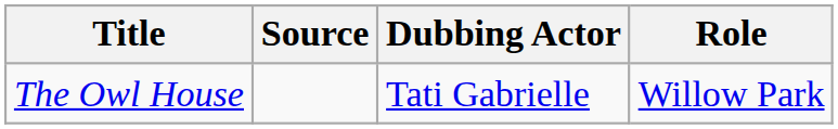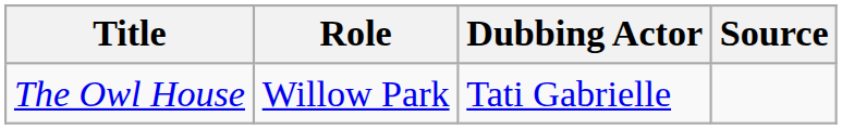columns swapped: Role <-> Source
